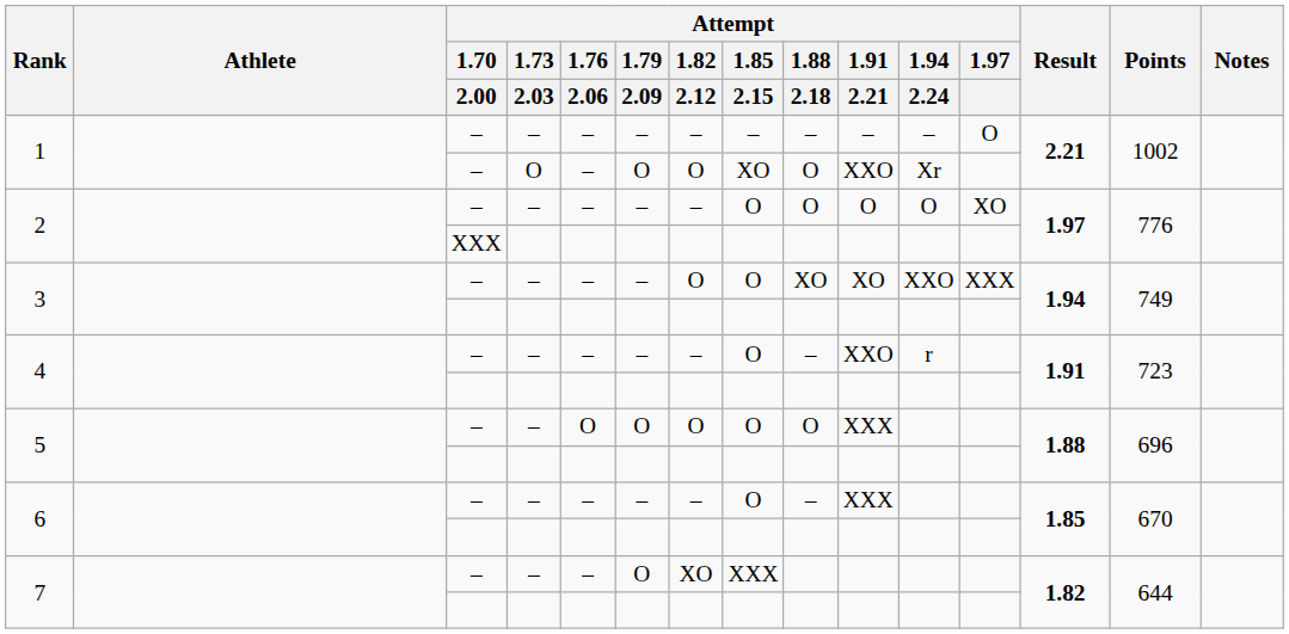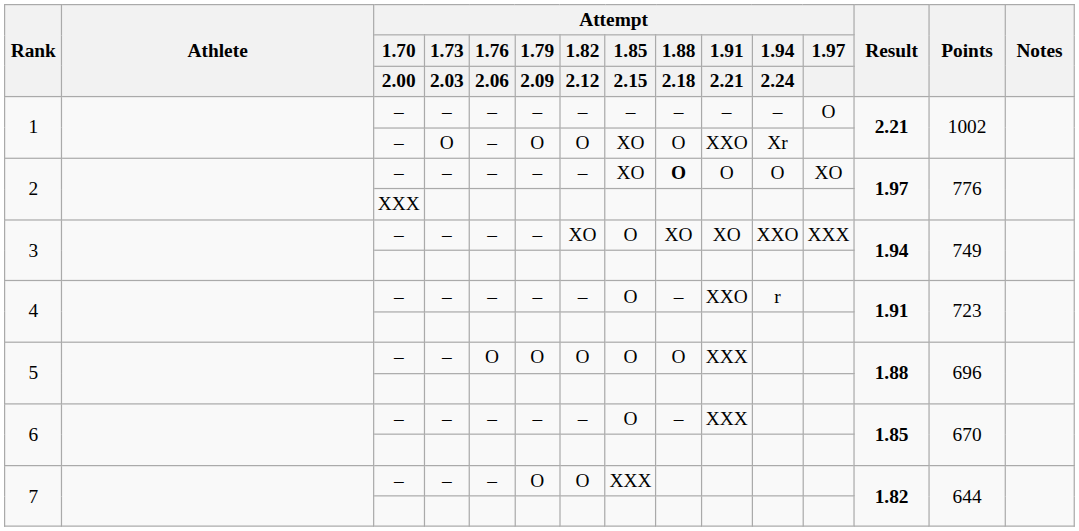2 / – | Attempt / 1.85 / 2.15: O -> XO
2 / – | Attempt / 1.88 / 2.18: normal -> bold
3 / – | Attempt / 1.82 / 2.12: O -> XO
7 / – | Attempt / 1.82 / 2.12: XO -> O
